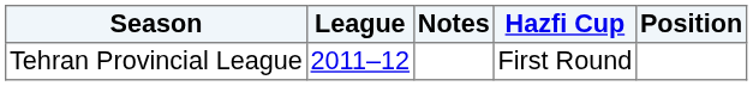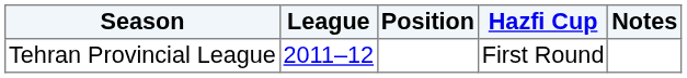columns swapped: Position <-> Notes
